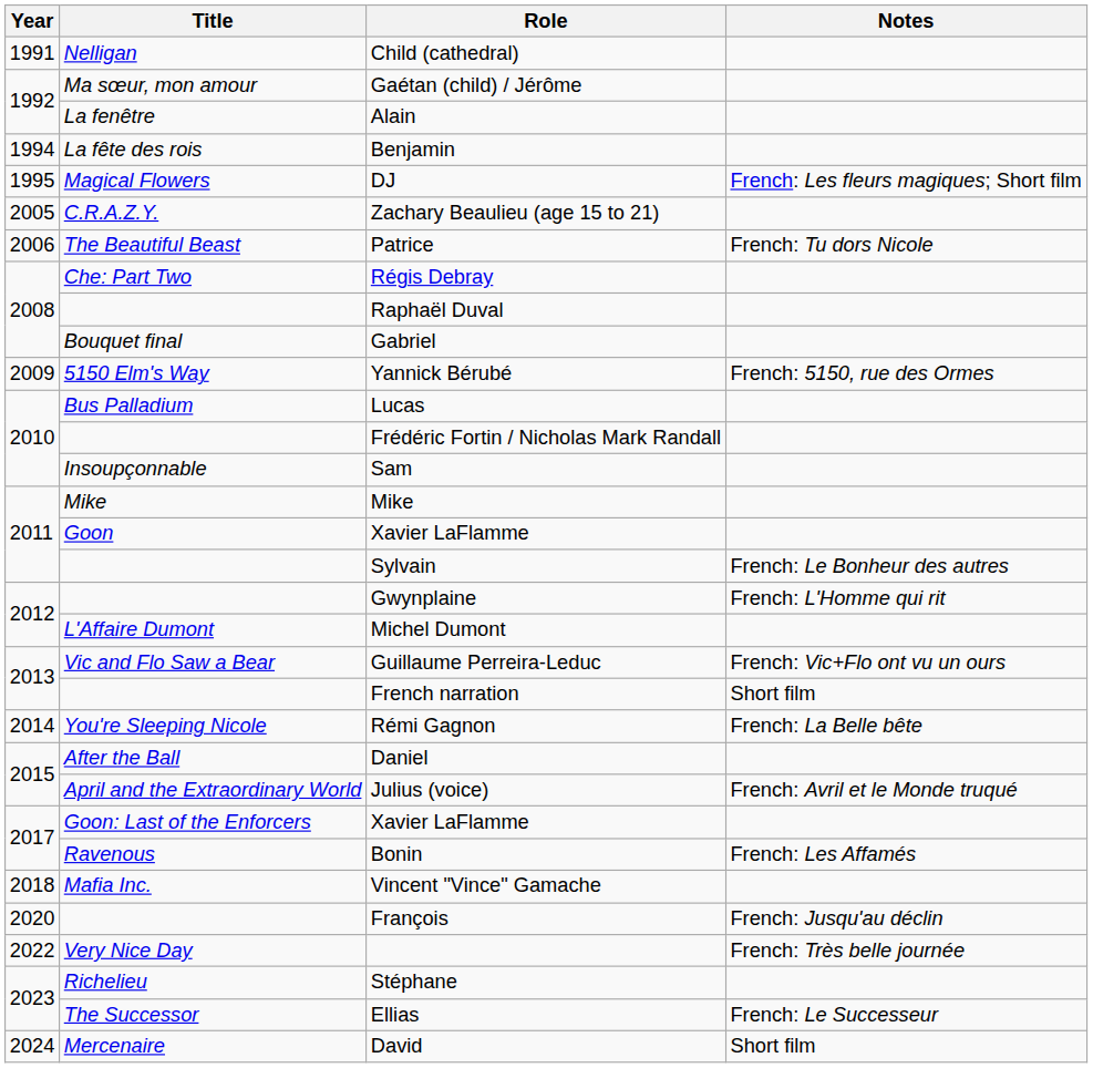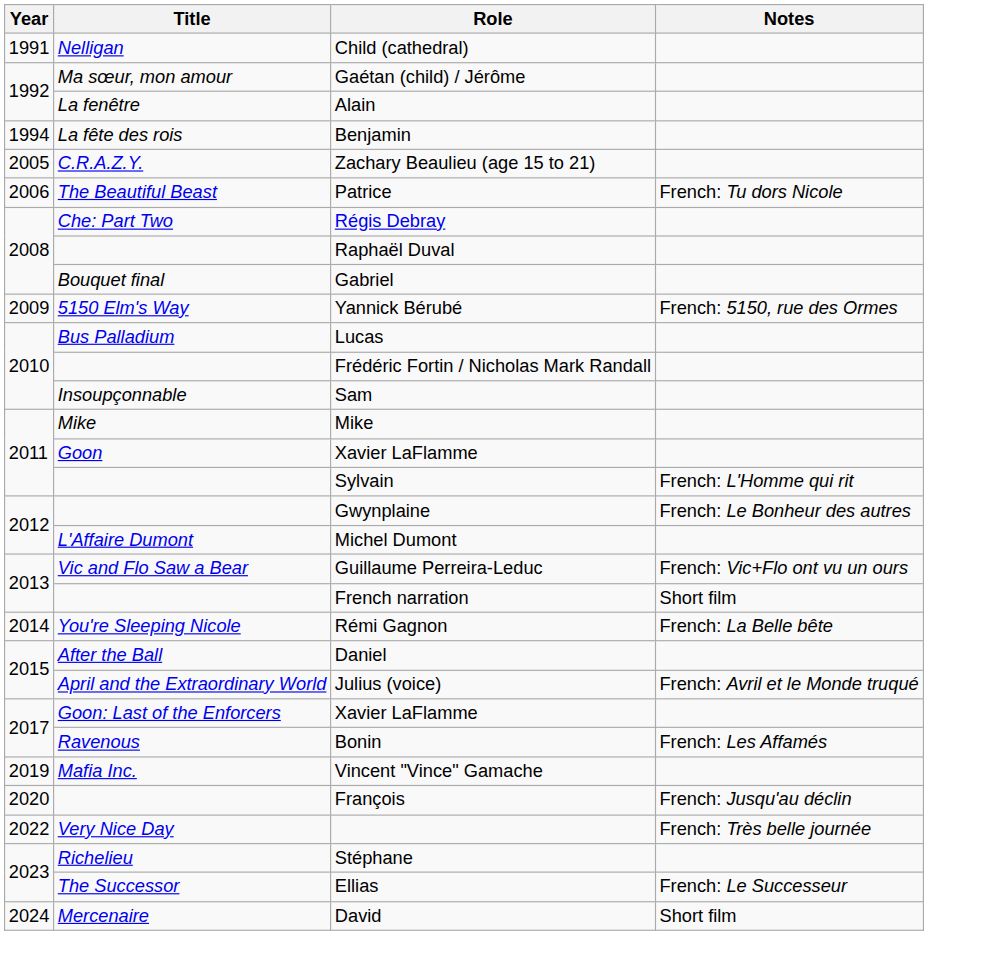- row: 1995 | Magical Flowers | DJ | French: Les fleurs magiques; Short film
Sylvain | Notes: French: Le Bonheur des autres -> French: L'Homme qui rit
Gwynplaine | Notes: French: L'Homme qui rit -> French: Le Bonheur des autres
Vincent "Vince" Gamache | Year: 2018 -> 2019
